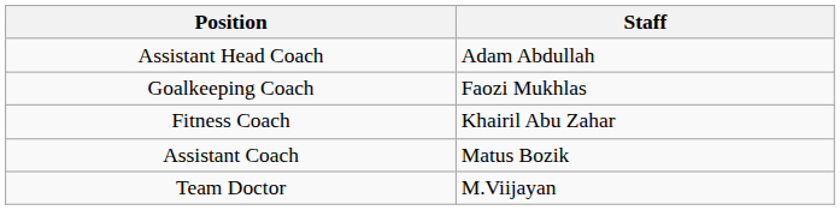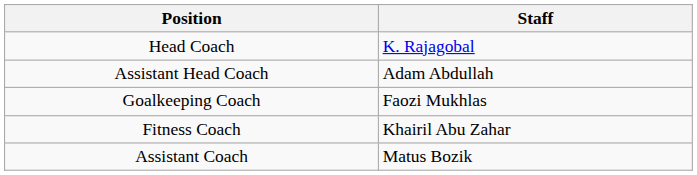+ row: Head Coach | K. Rajagobal
- row: Team Doctor | M.Viijayan
